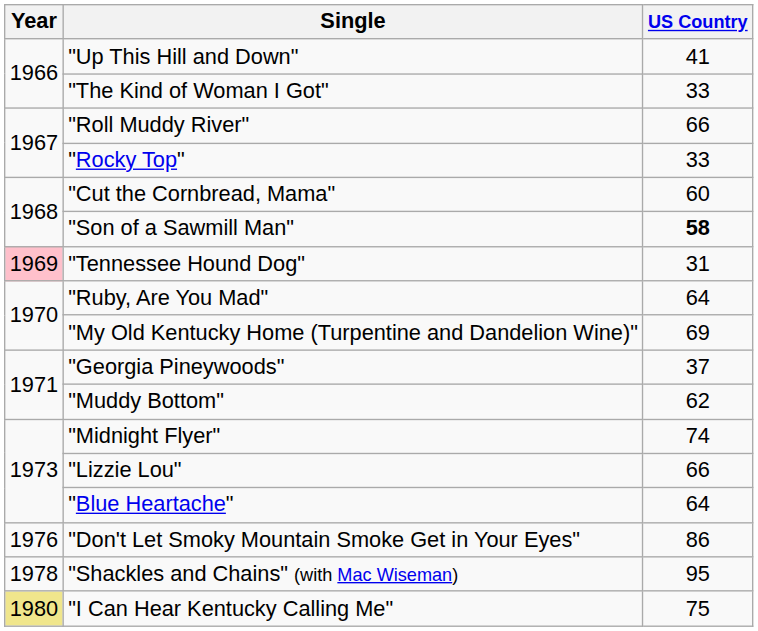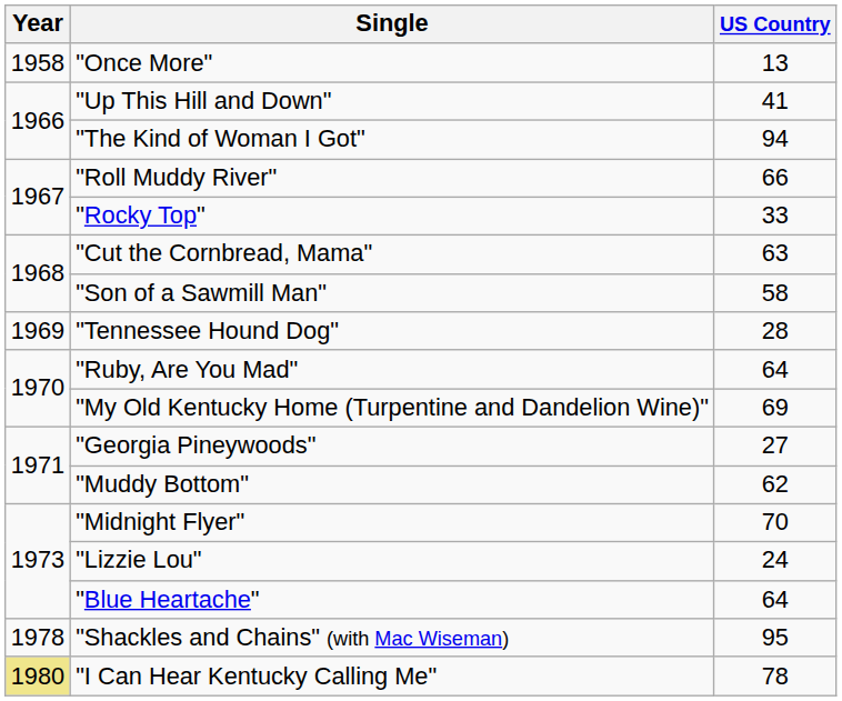+ row: 1958 | "Once More" | 13
"The Kind of Woman I Got" | US Country: 33 -> 94
"Cut the Cornbread, Mama" | US Country: 60 -> 63
"Son of a Sawmill Man" | US Country: bold -> normal
"Tennessee Hound Dog" | Year: pink background -> no background
"Tennessee Hound Dog" | US Country: 31 -> 28
"Georgia Pineywoods" | US Country: 37 -> 27
"Midnight Flyer" | US Country: 74 -> 70
"Lizzie Lou" | US Country: 66 -> 24
- row: 1976 | "Don't Let Smoky Mountain Smoke Get in Your Eyes" | 86
"I Can Hear Kentucky Calling Me" | US Country: 75 -> 78
